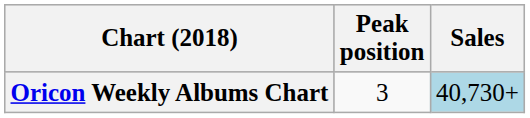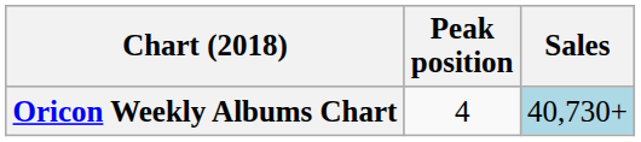Oricon Weekly Albums Chart | Peak position: 3 -> 4
